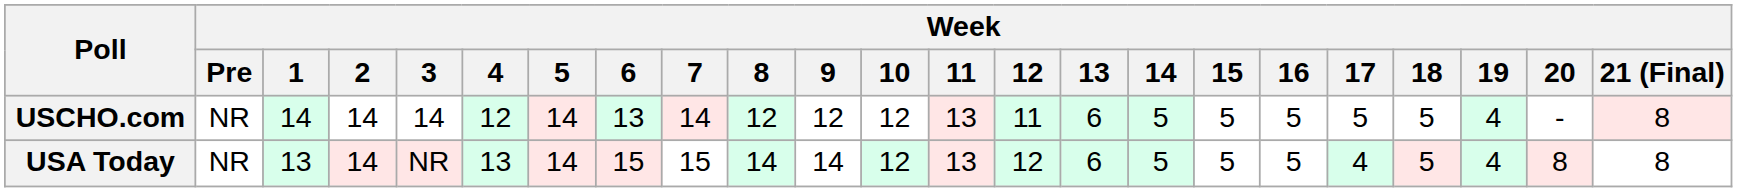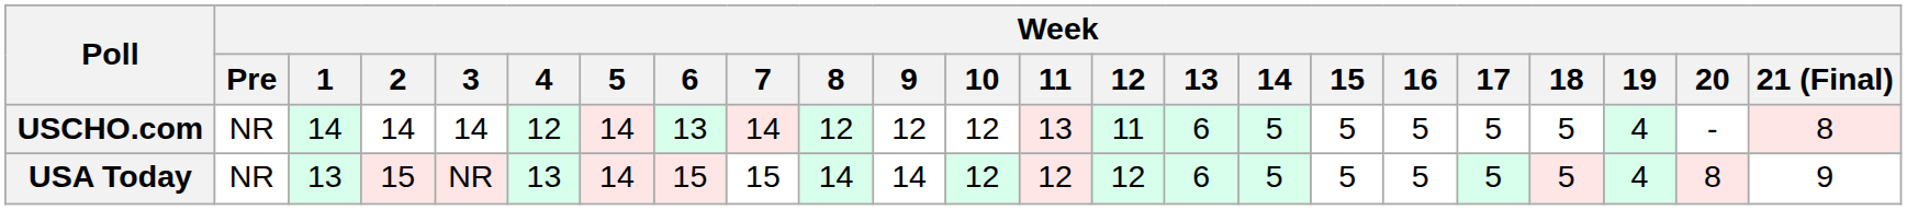USA Today | Week / 2: 14 -> 15
USA Today | Week / 11: 13 -> 12
USA Today | Week / 17: 4 -> 5
USA Today | Week / 21 (Final): 8 -> 9
